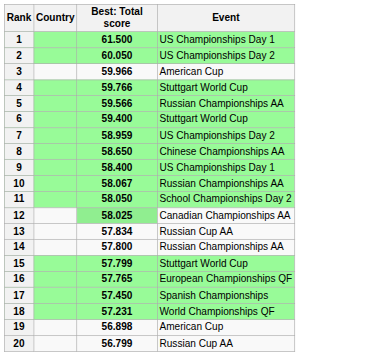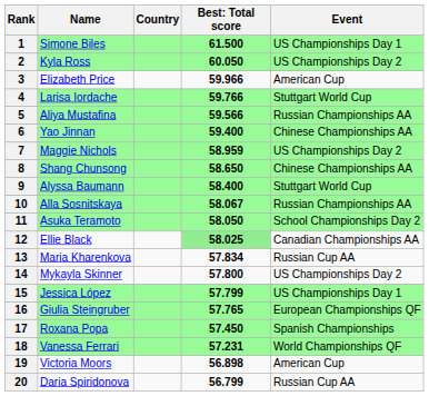+ column: Name | Simone Biles | Kyla Ross | Elizabeth Price | Larisa Iordache | Aliya Mustafina | Yao Jinnan | Maggie Nichols | Shang Chunsong | Alyssa Baumann | Alla Sosnitskaya | Asuka Teramoto | Ellie Black | Maria Kharenkova | Mykayla Skinner | Jessica López | Giulia Steingruber | Roxana Popa | Vanessa Ferrari | Victoria Moors | Daria Spiridonova
6 | Event: Stuttgart World Cup -> Chinese Championships AA
9 | Event: US Championships Day 1 -> Stuttgart World Cup
14 | Event: Russian Championships AA -> US Championships Day 2
15 | Event: Stuttgart World Cup -> US Championships Day 1
